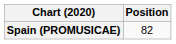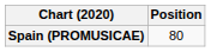Spain (PROMUSICAE) | Position: 82 -> 80
